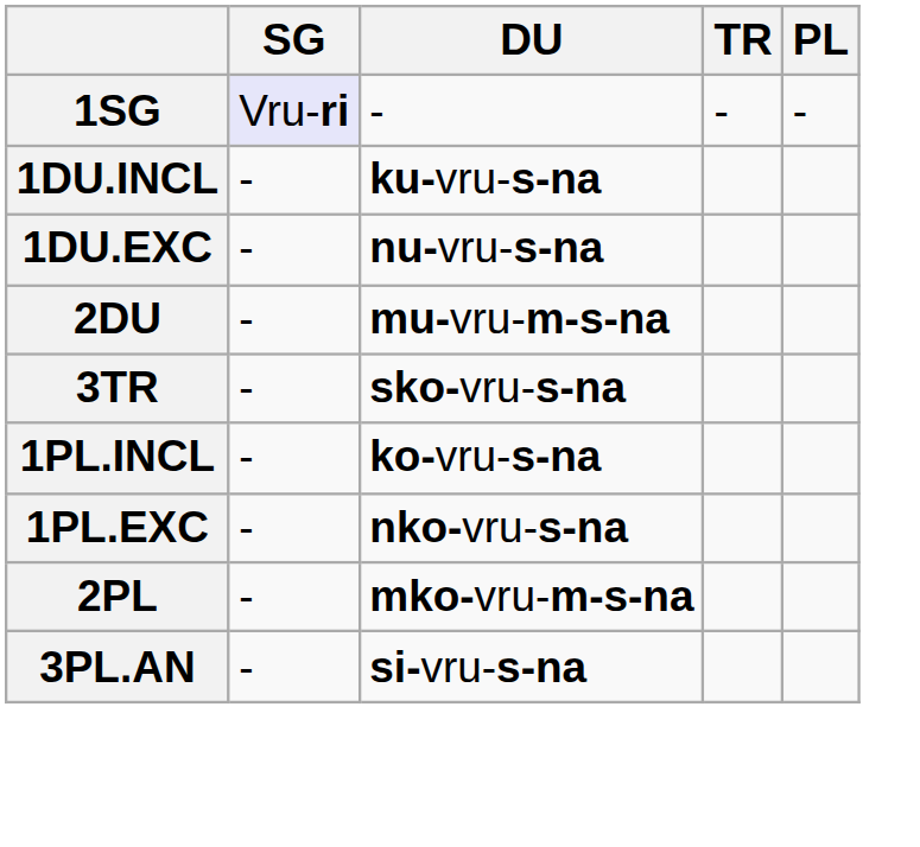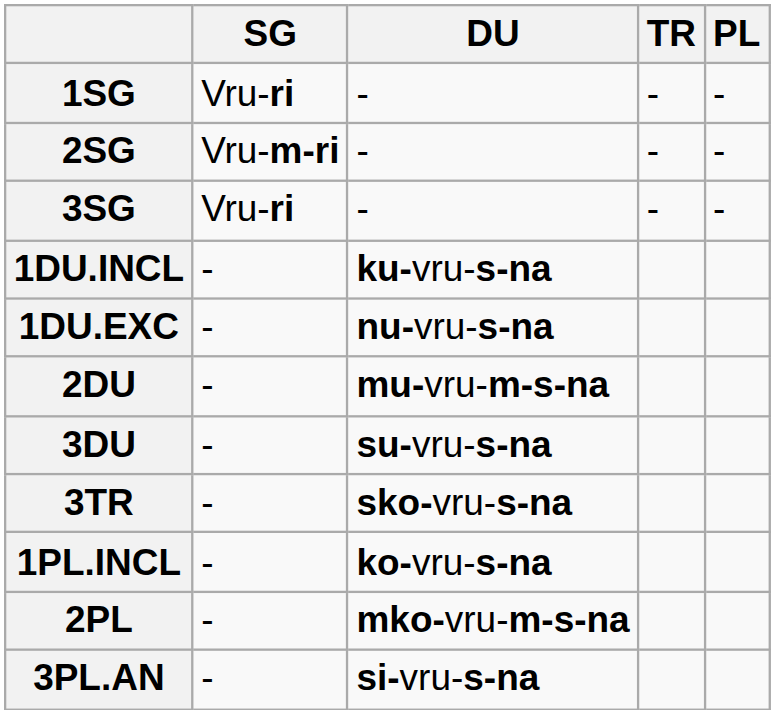1SG | SG: lavender background -> no background
+ row: 2SG | Vru-m-ri | - | - | -
+ row: 3SG | Vru-ri | - | - | -
+ row: 3DU | - | su-vru-s-na
- row: 1PL.EXC | - | nko-vru-s-na
